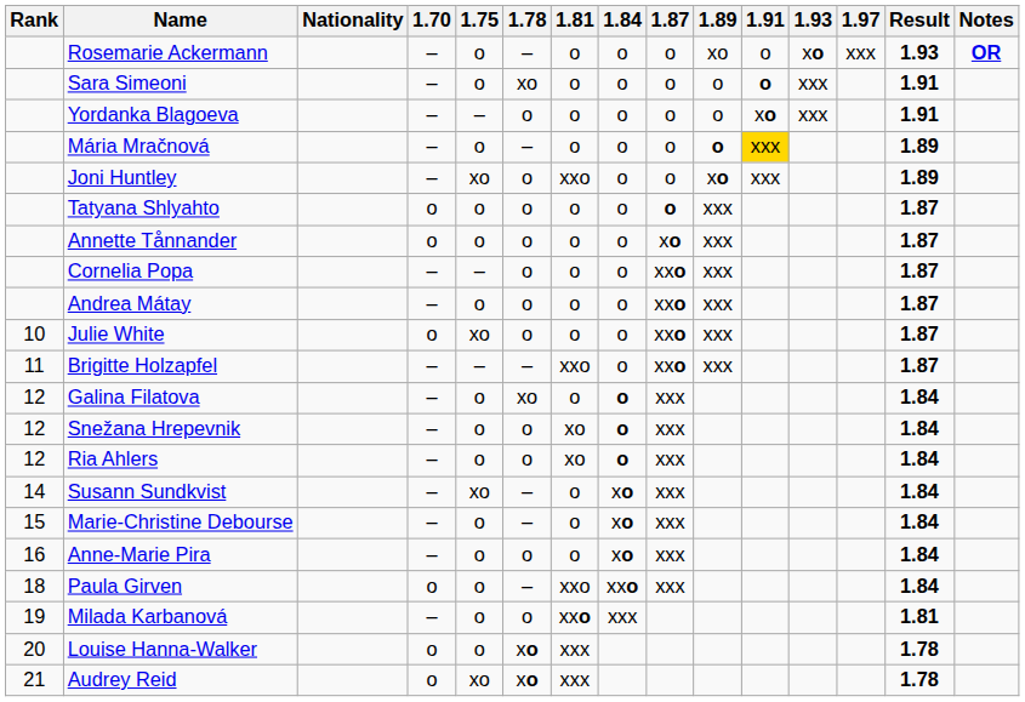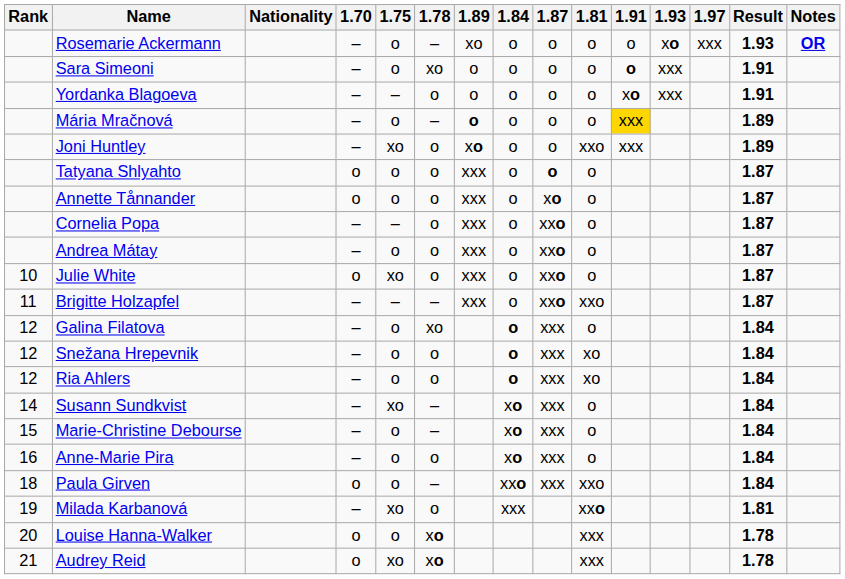columns swapped: 1.81 <-> 1.89
Milada Karbanová | 1.75: o -> xo
